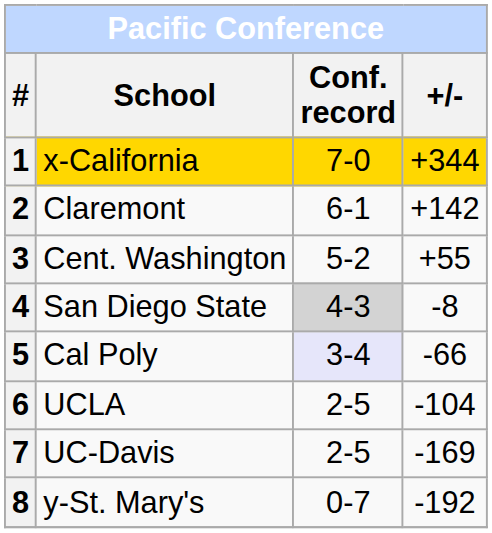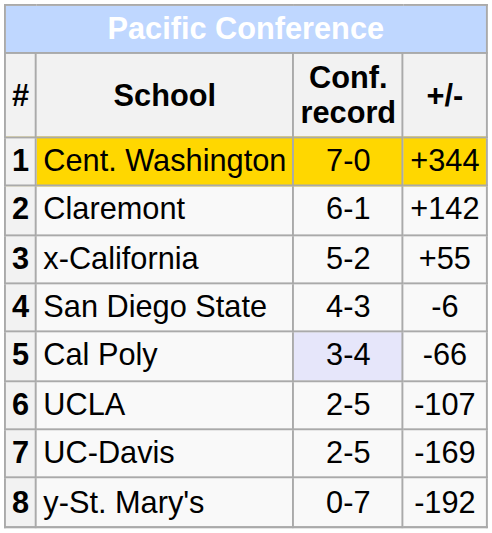1 | School: x-California -> Cent. Washington
3 | School: Cent. Washington -> x-California
4 | Conf. record: lightgrey background -> no background
4 | +/-: -8 -> -6
6 | +/-: -104 -> -107
